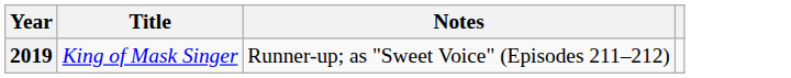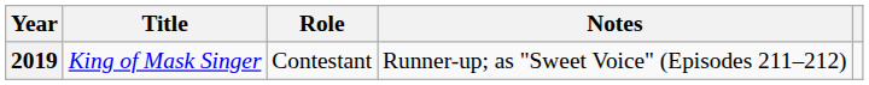+ column: Role | Contestant
